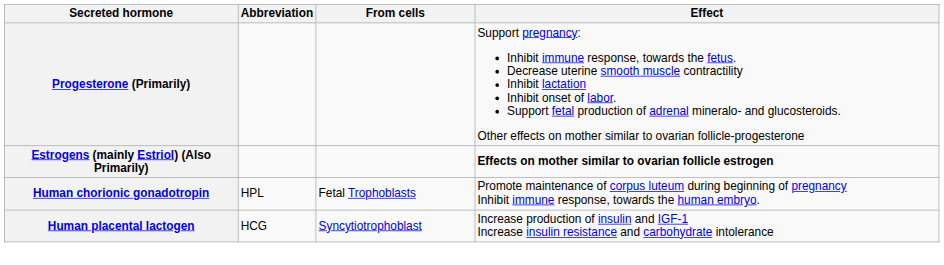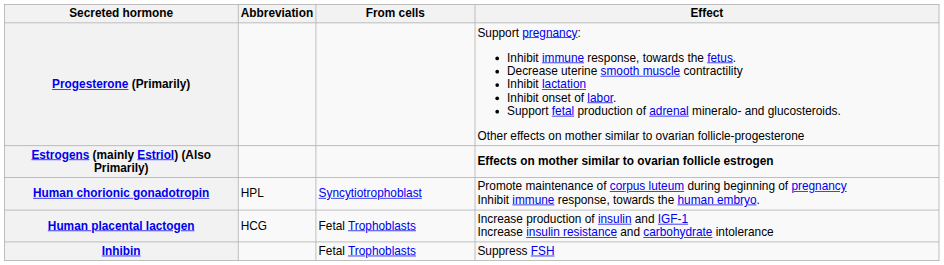Human chorionic gonadotropin | From cells: Fetal Trophoblasts -> Syncytiotrophoblast
Human placental lactogen | From cells: Syncytiotrophoblast -> Fetal Trophoblasts
+ row: Inhibin | Fetal Trophoblasts | Suppress FSH
